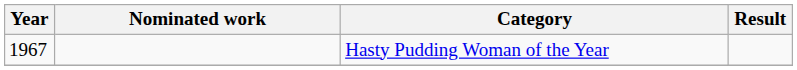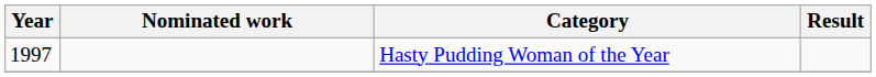Hasty Pudding Woman of the Year | Year: 1967 -> 1997
